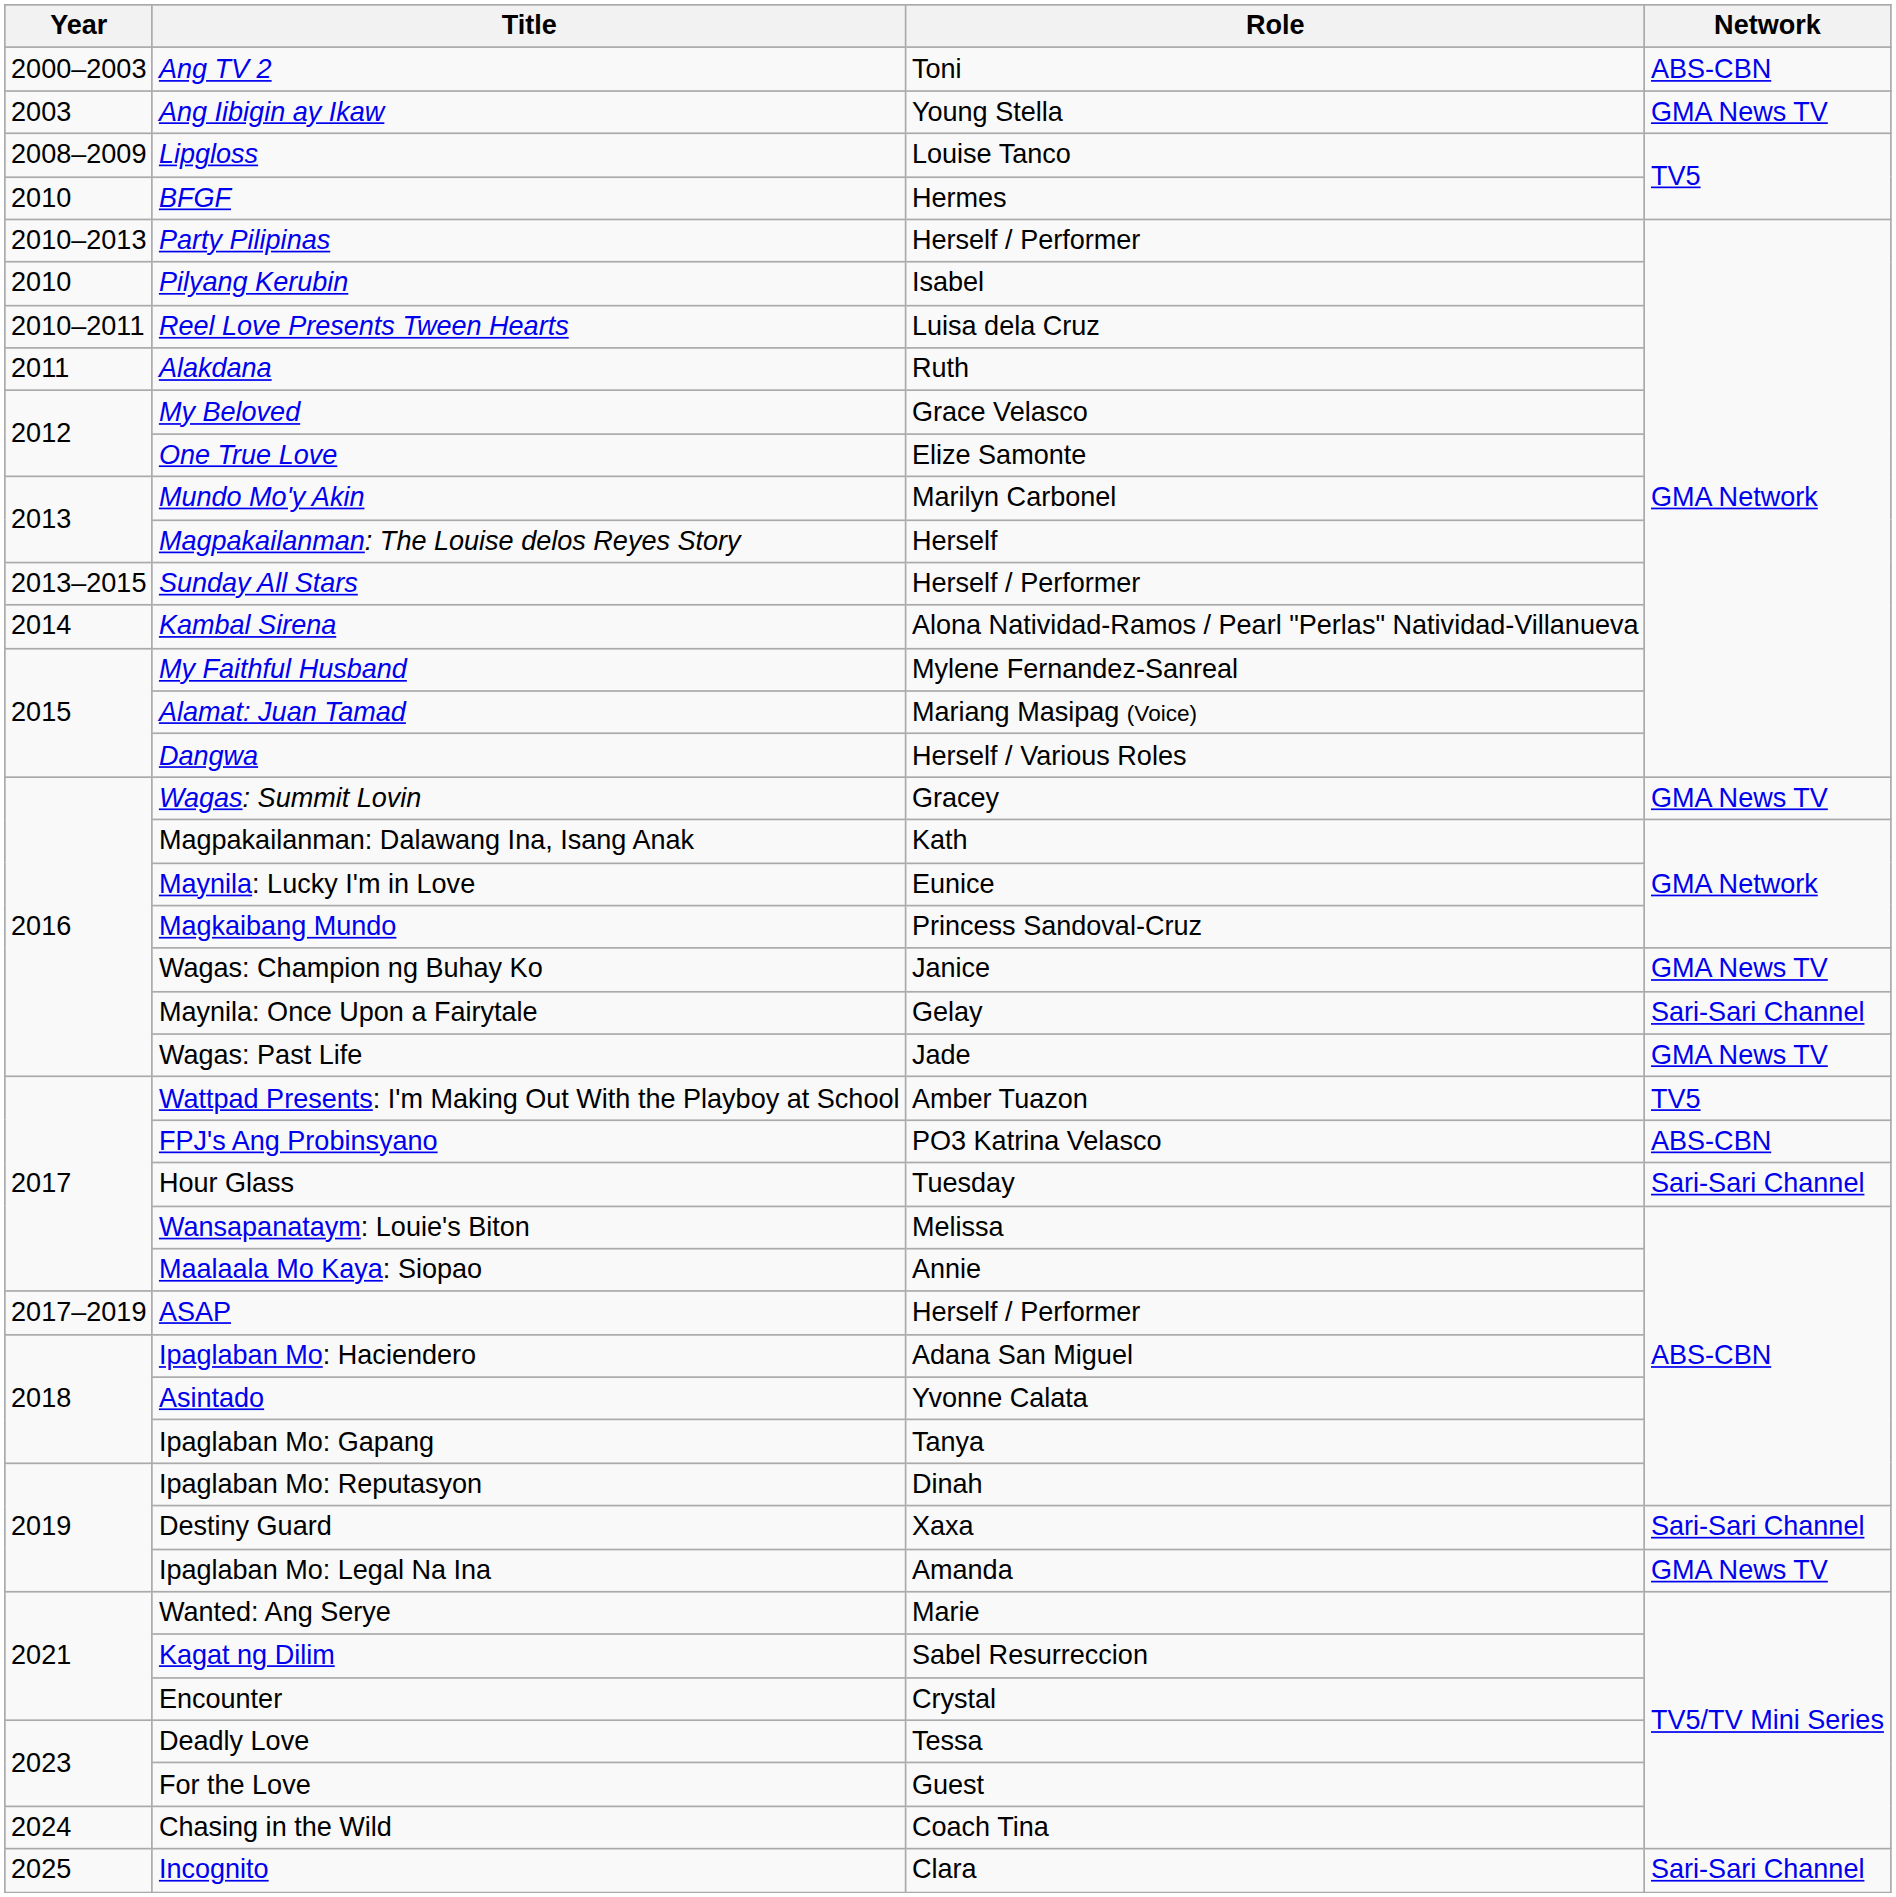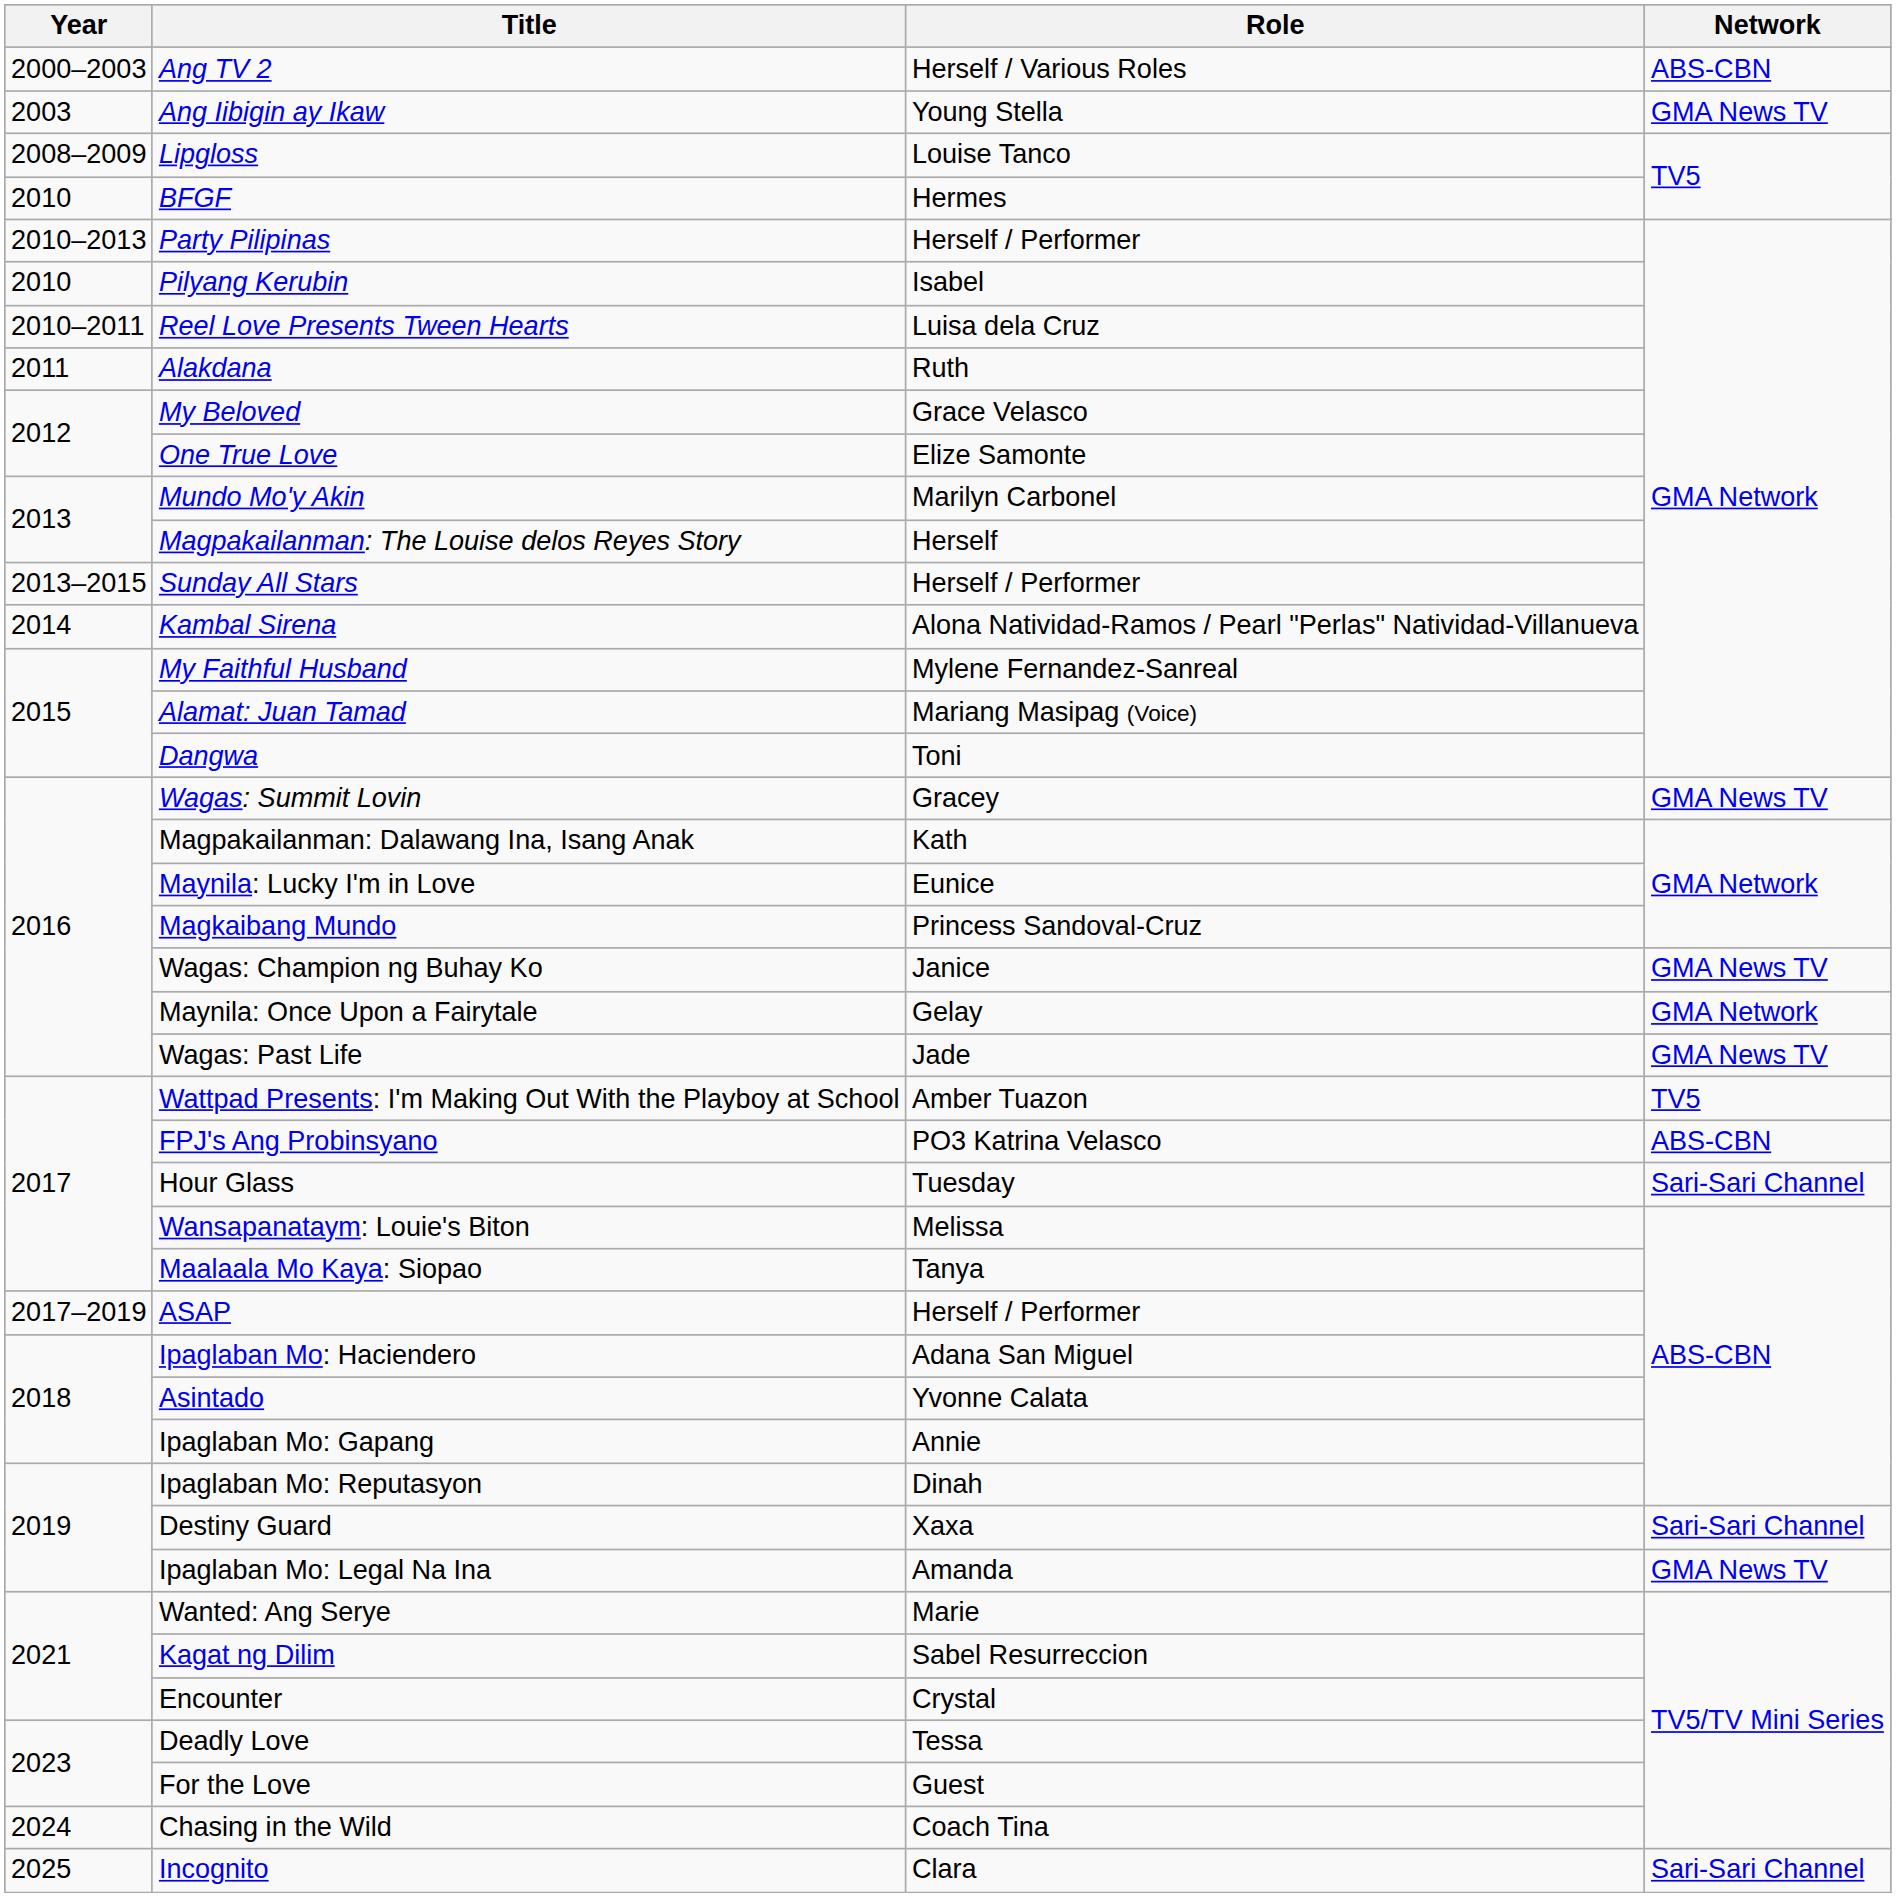Ang TV 2 | Role: Toni -> Herself / Various Roles
Dangwa | Role: Herself / Various Roles -> Toni
Maynila: Once Upon a Fairytale | Network: Sari-Sari Channel -> GMA Network
Maalaala Mo Kaya: Siopao | Role: Annie -> Tanya
Ipaglaban Mo: Gapang | Role: Tanya -> Annie
